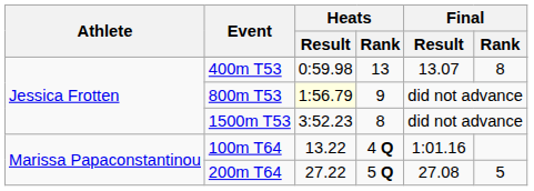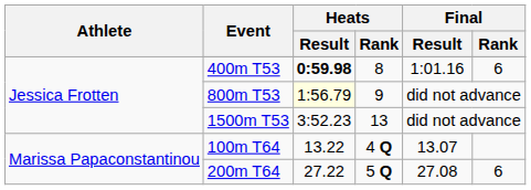400m T53 | Heats / Result: normal -> bold
400m T53 | Heats / Rank: 13 -> 8
400m T53 | Final / Result: 13.07 -> 1:01.16
400m T53 | Final / Rank: 8 -> 6
1500m T53 | Heats / Rank: 8 -> 13
100m T64 | Final / Result: 1:01.16 -> 13.07
200m T64 | Final / Rank: 5 -> 6
